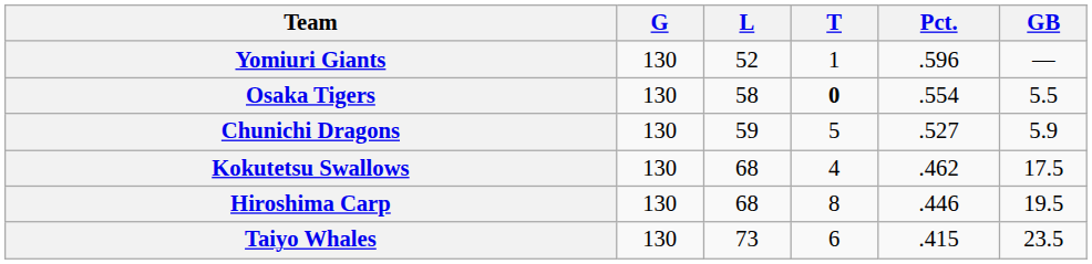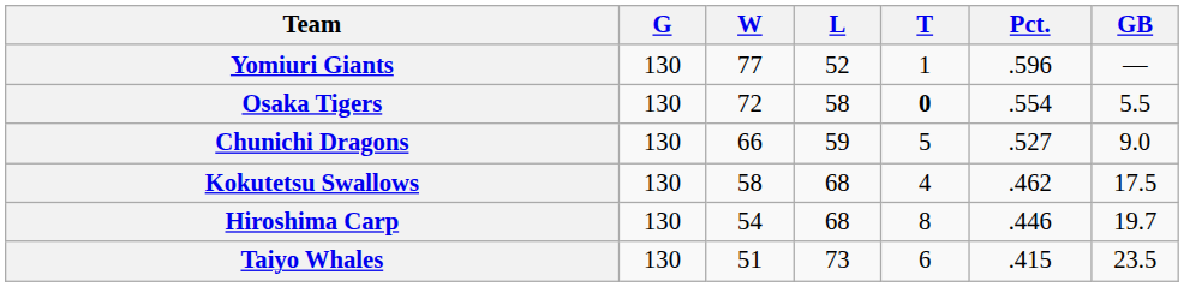+ column: W | 77 | 72 | 66 | 58 | 54 | 51
Chunichi Dragons | GB: 5.9 -> 9.0
Hiroshima Carp | GB: 19.5 -> 19.7
